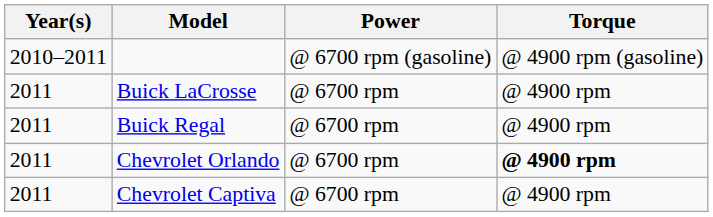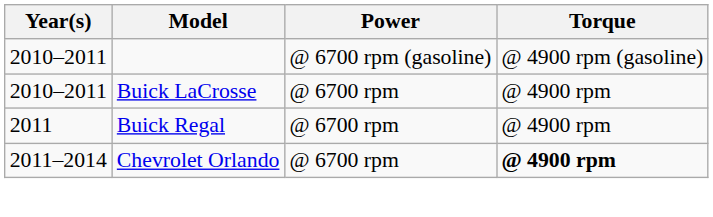Buick LaCrosse | Year(s): 2011 -> 2010–2011
Chevrolet Orlando | Year(s): 2011 -> 2011–2014
- row: 2011 | Chevrolet Captiva | @ 6700 rpm | @ 4900 rpm
